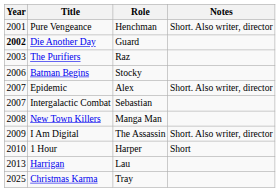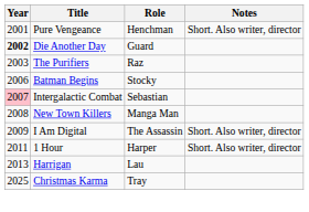- row: 2007 | Epidemic | Alex | Short. Also writer, director
Intergalactic Combat | Year: no background -> pink background
1 Hour | Year: 2010 -> 2011
1 Hour | Notes: Short -> Short. Also writer, director
